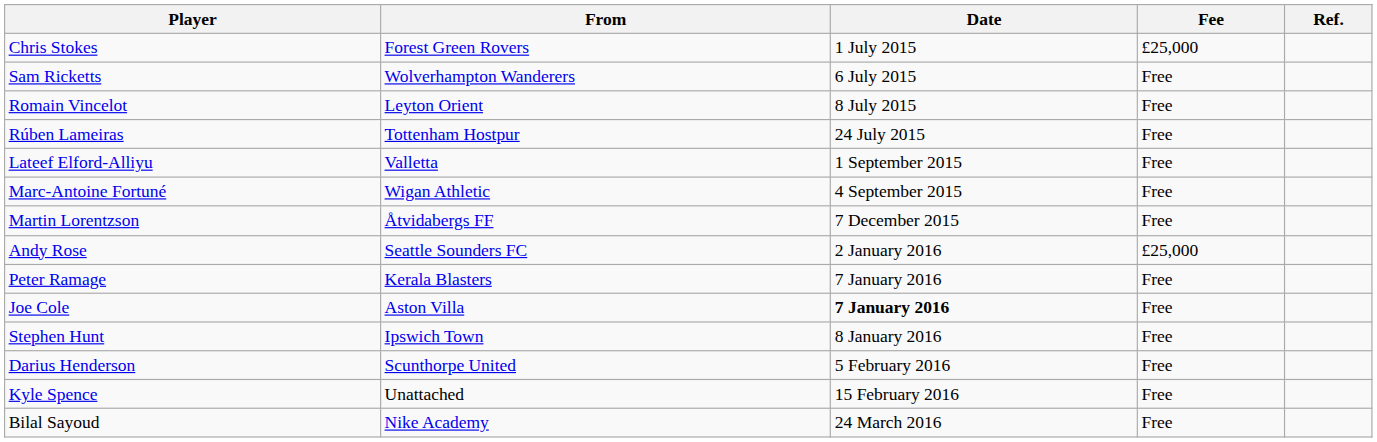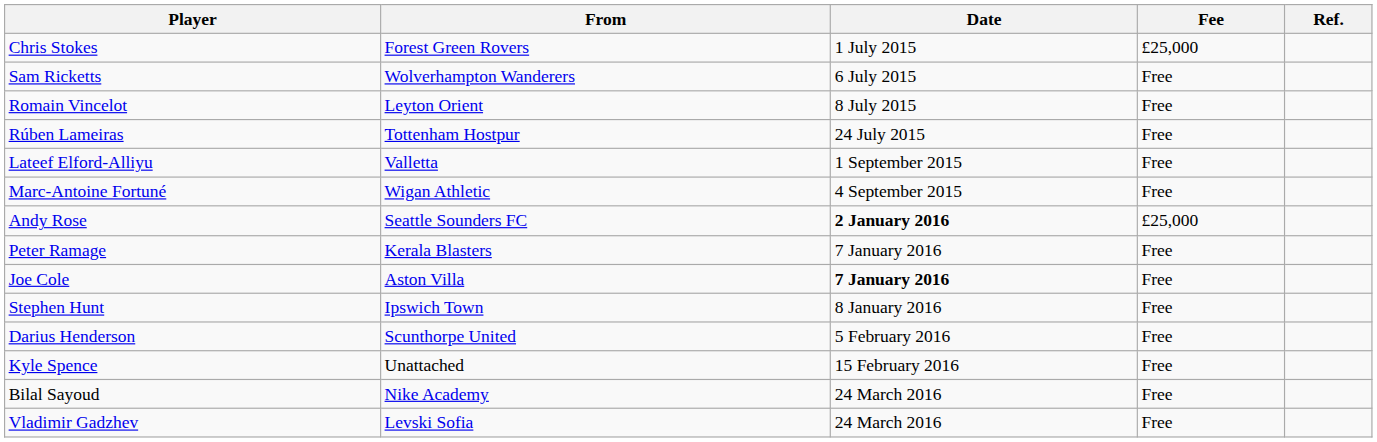- row: Martin Lorentzson | Åtvidabergs FF | 7 December 2015 | Free
Andy Rose | Date: normal -> bold
+ row: Vladimir Gadzhev | Levski Sofia | 24 March 2016 | Free
